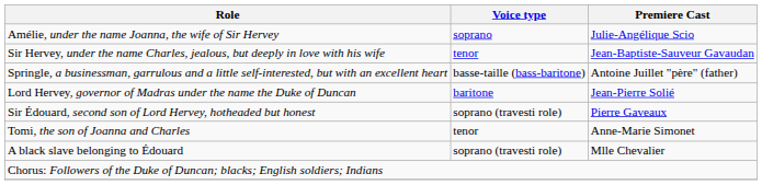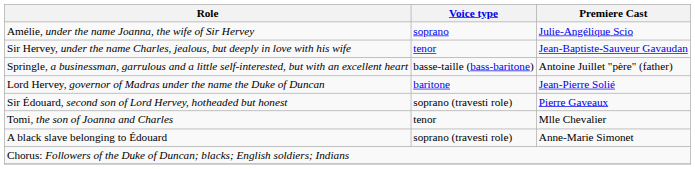Tomi, the son of Joanna and Charles | Premiere Cast: Anne-Marie Simonet -> Mlle Chevalier
A black slave belonging to Édouard | Premiere Cast: Mlle Chevalier -> Anne-Marie Simonet
